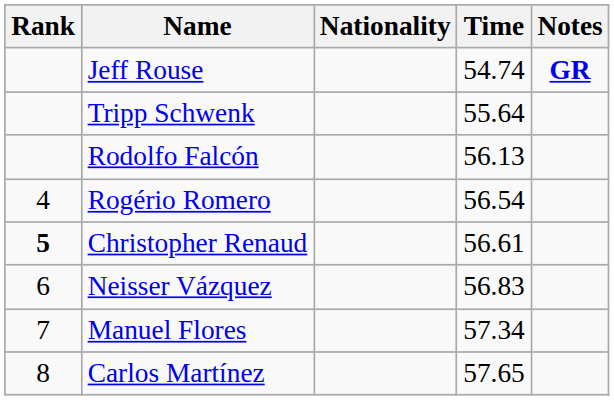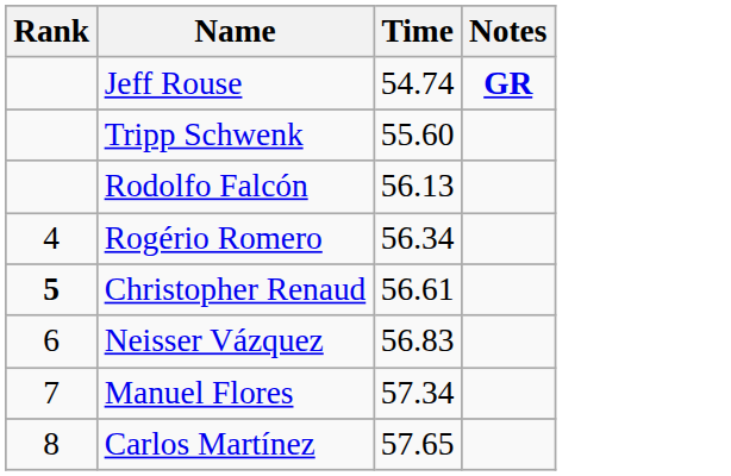- column: Nationality
Tripp Schwenk | Time: 55.64 -> 55.60
Rogério Romero | Time: 56.54 -> 56.34
